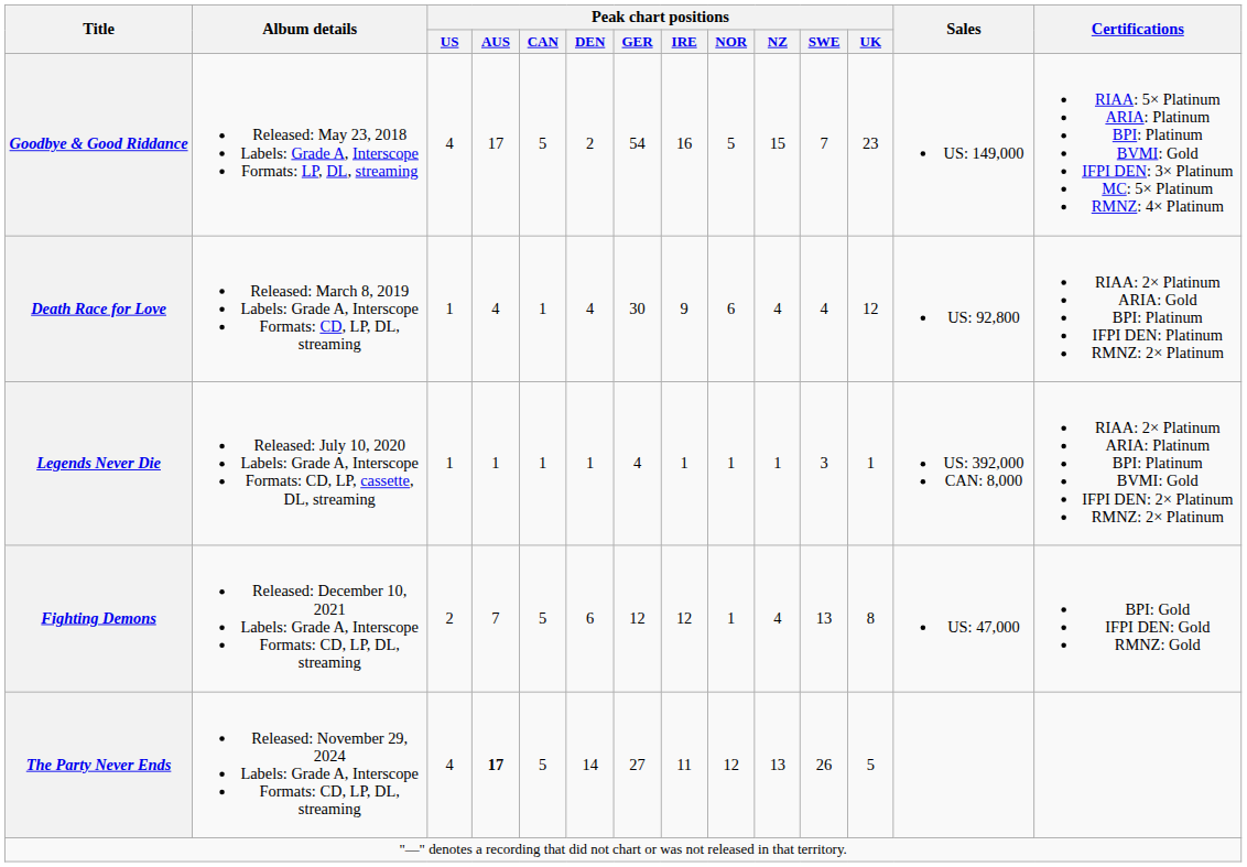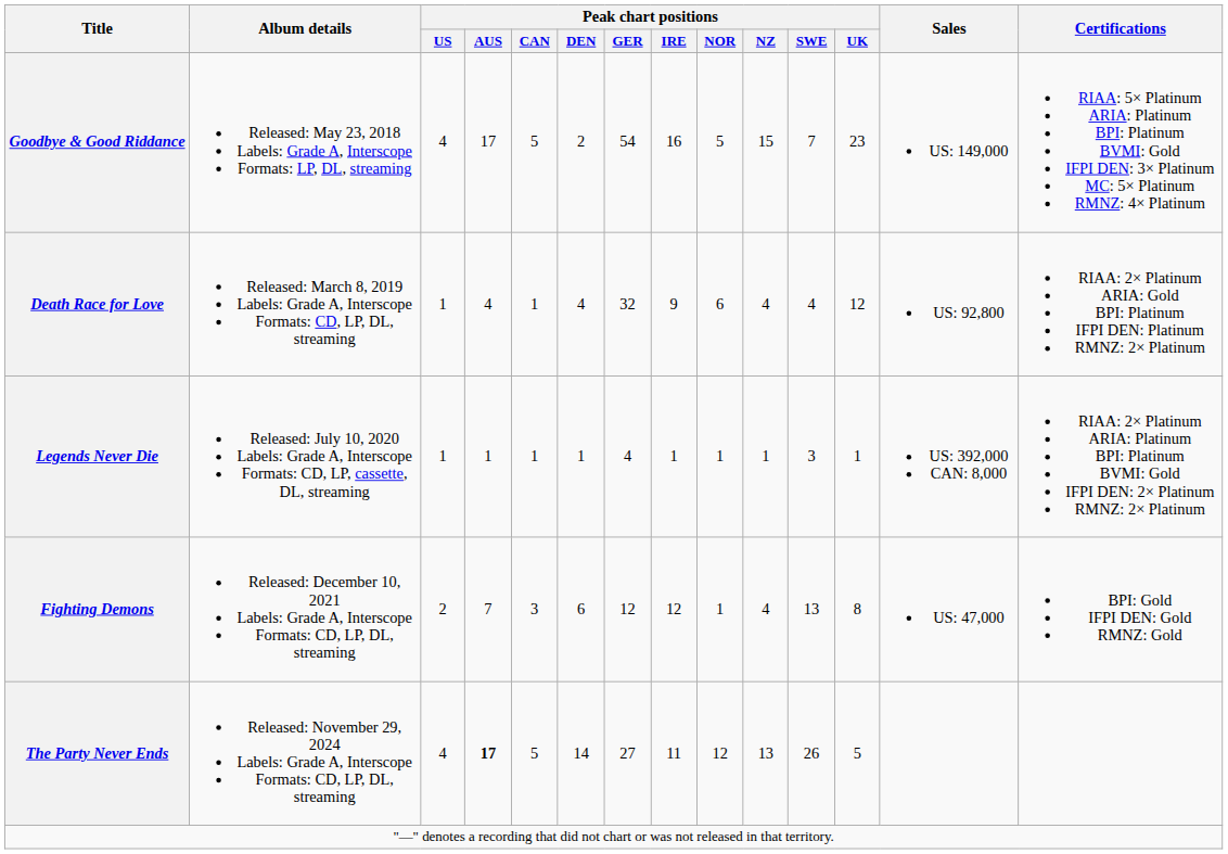Death Race for Love | Peak chart positions / GER: 30 -> 32
Fighting Demons | Peak chart positions / CAN: 5 -> 3
